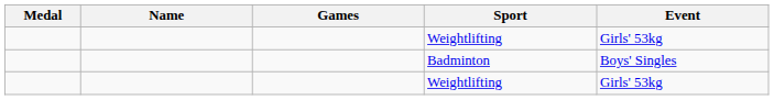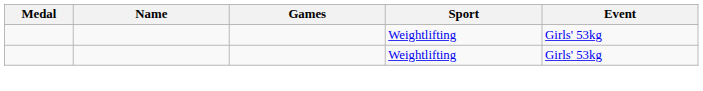- row: Badminton | Boys' Singles
